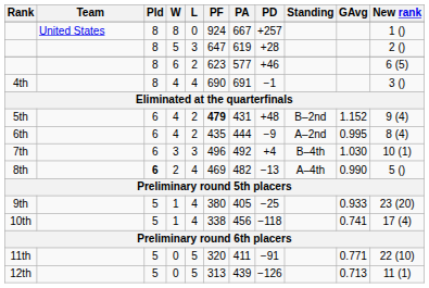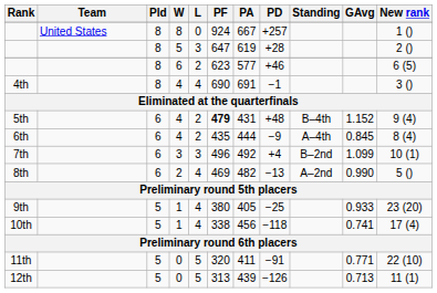5th | Standing: B–2nd -> B–4th
6th | Standing: A–2nd -> A–4th
6th | GAvg: 0.995 -> 0.845
7th | Standing: B–4th -> B–2nd
7th | GAvg: 1.030 -> 1.099
8th | Pld: bold -> normal
8th | Standing: A–4th -> A–2nd
